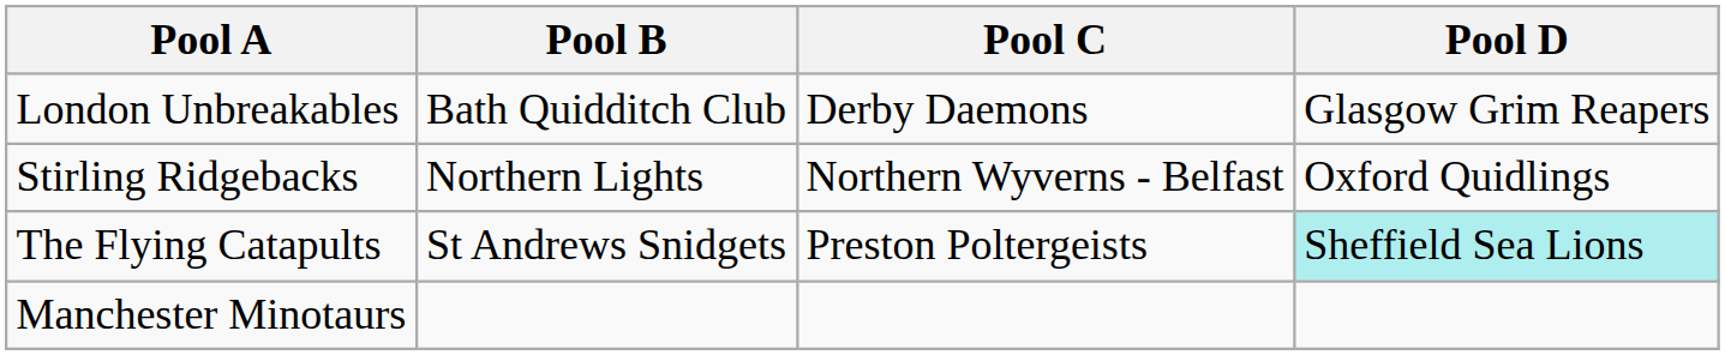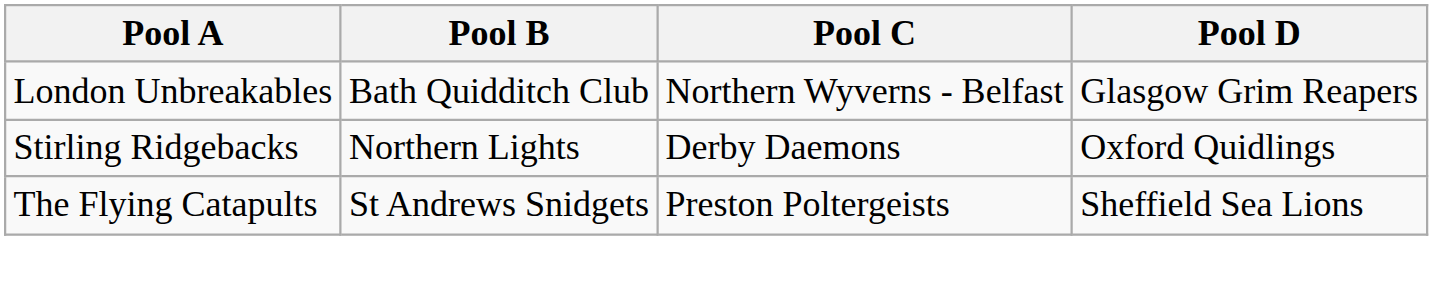London Unbreakables | Pool C: Derby Daemons -> Northern Wyverns - Belfast
Stirling Ridgebacks | Pool C: Northern Wyverns - Belfast -> Derby Daemons
The Flying Catapults | Pool D: paleturquoise background -> no background
- row: Manchester Minotaurs
